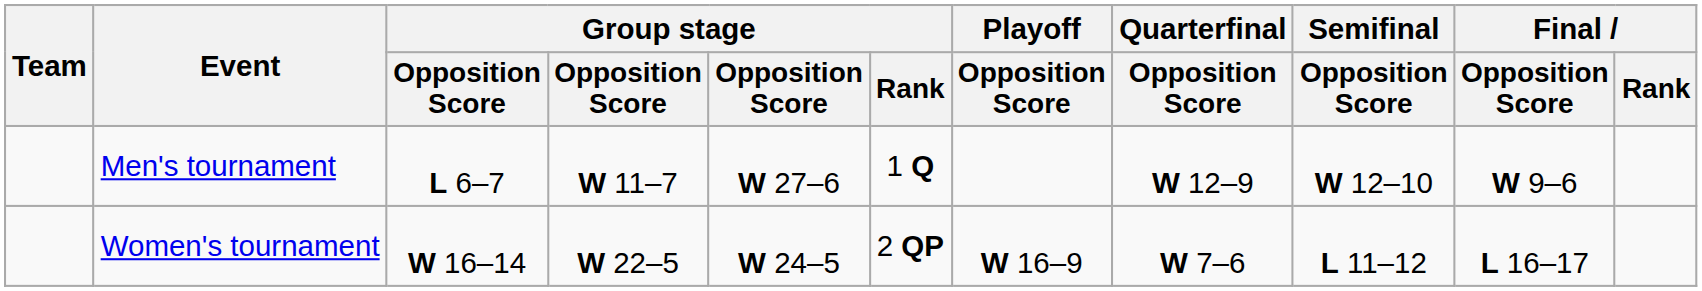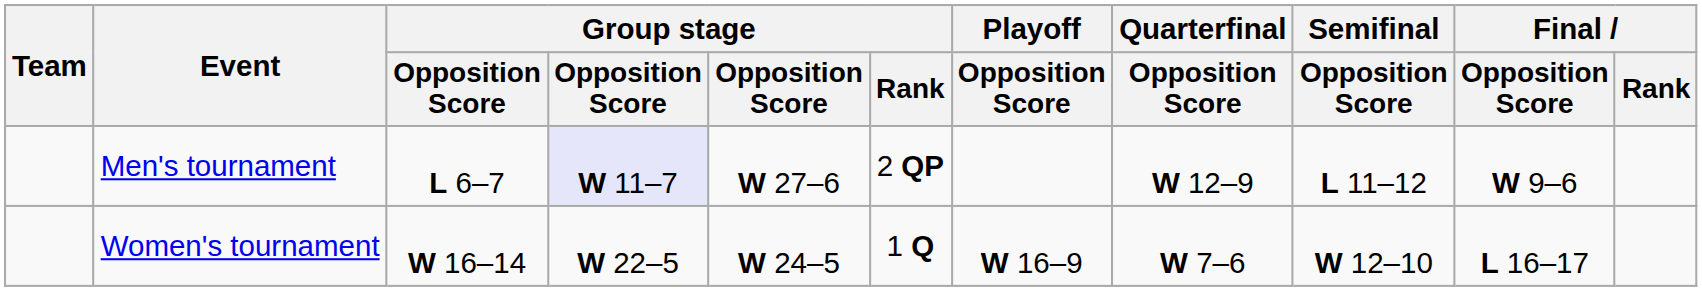Men's tournament | column 4: no background -> lavender background
Men's tournament | Group stage / Rank: 1 Q -> 2 QP
Men's tournament | Semifinal / Opposition Score: W 12–10 -> L 11–12
Women's tournament | Group stage / Rank: 2 QP -> 1 Q
Women's tournament | Semifinal / Opposition Score: L 11–12 -> W 12–10
